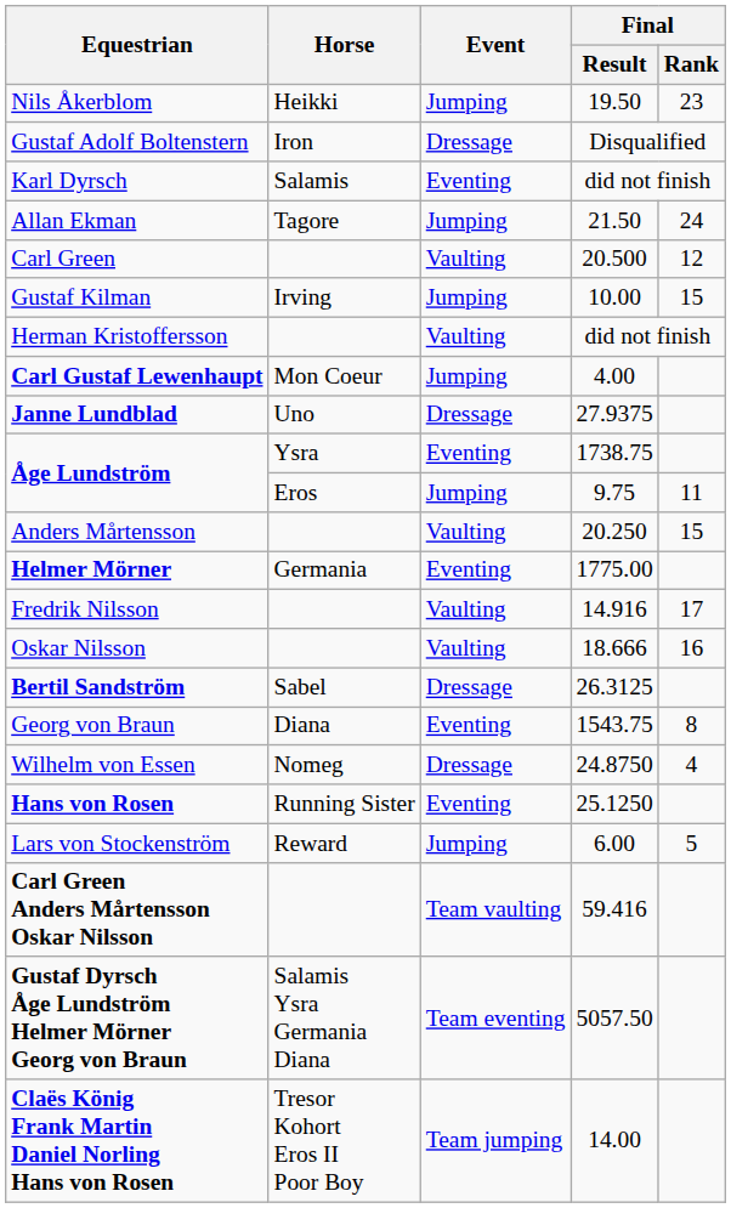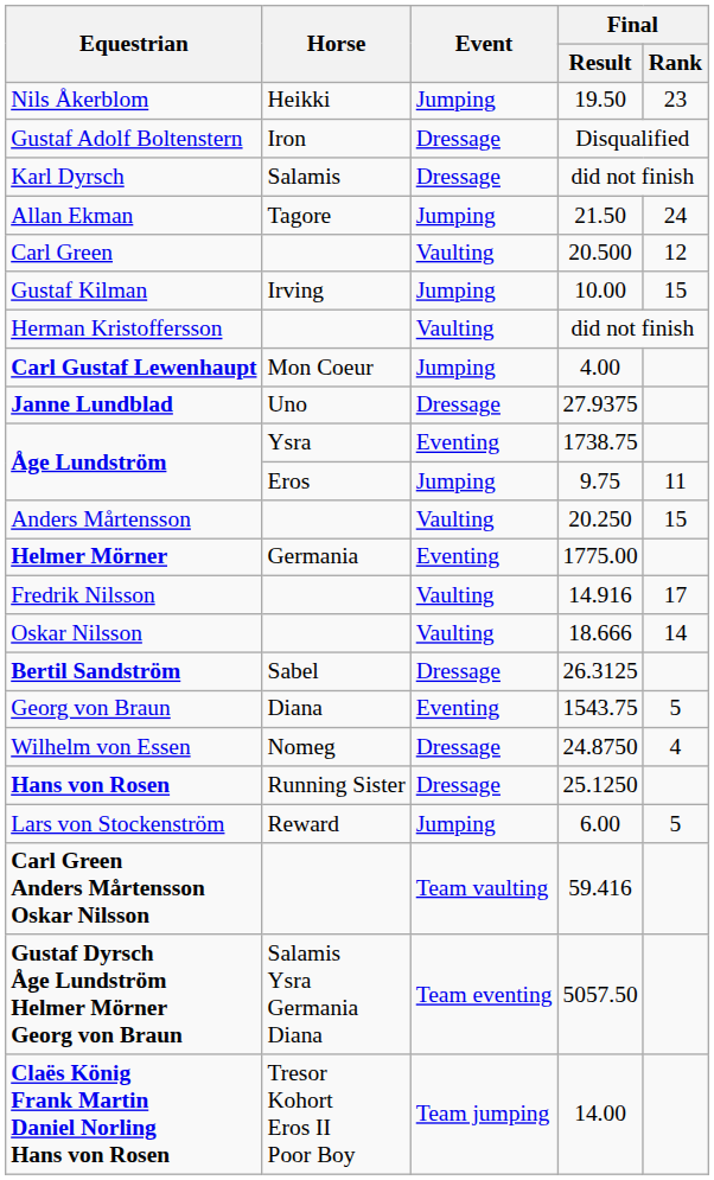Karl Dyrsch | Event: Eventing -> Dressage
Oskar Nilsson | Final / Rank: 16 -> 14
Georg von Braun | Final / Rank: 8 -> 5
Hans von Rosen | Event: Eventing -> Dressage
